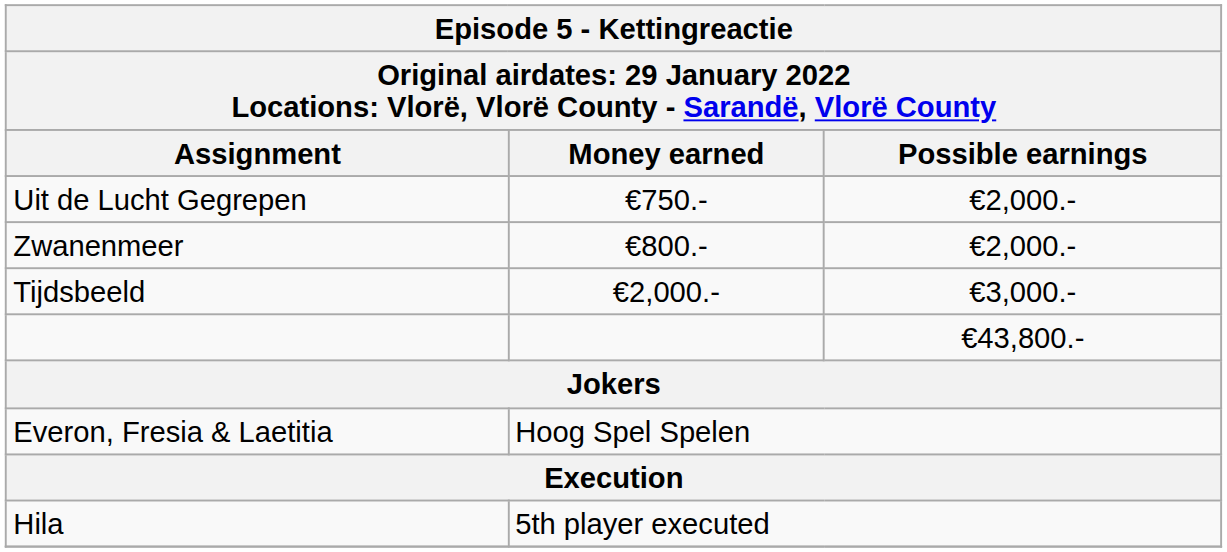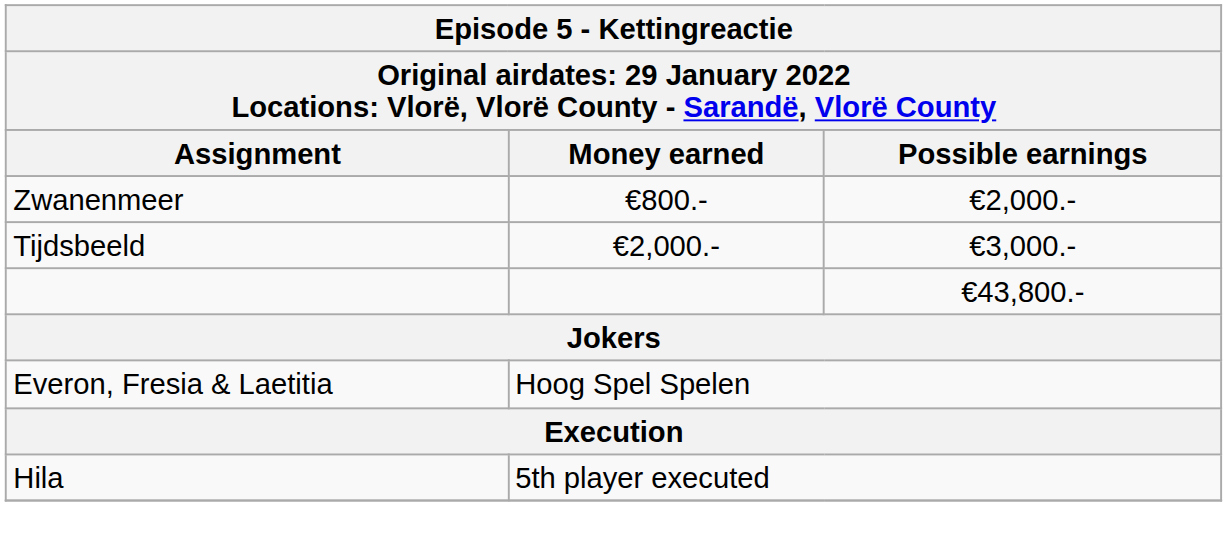- row: Uit de Lucht Gegrepen | €750.- | €2,000.-
